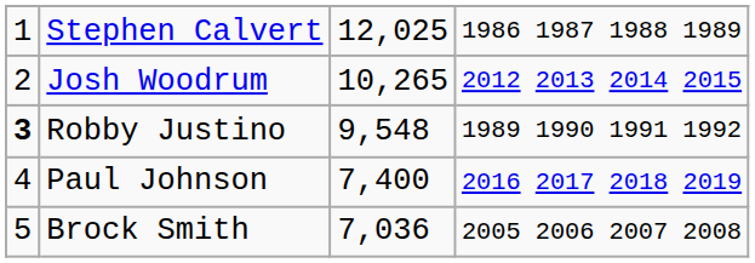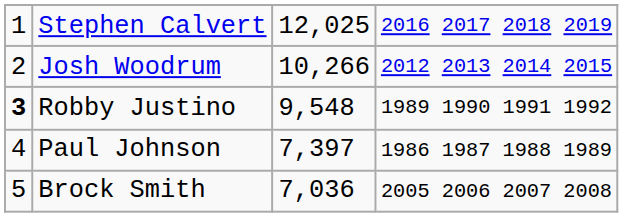Stephen Calvert | column 4: 1986 1987 1988 1989 -> 2016 2017 2018 2019
Josh Woodrum | column 3: 10,265 -> 10,266
Paul Johnson | column 3: 7,400 -> 7,397
Paul Johnson | column 4: 2016 2017 2018 2019 -> 1986 1987 1988 1989
